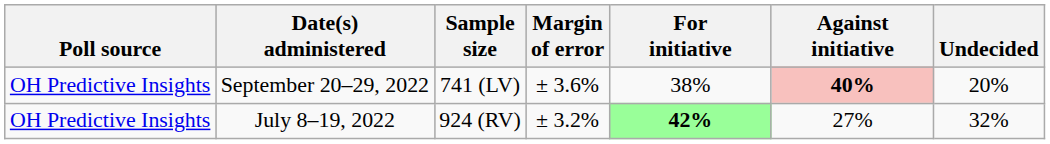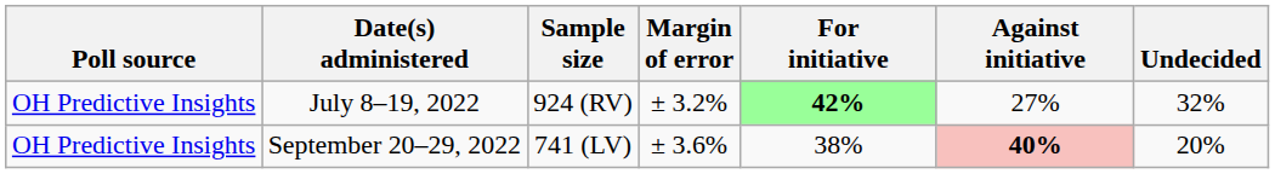rows swapped: September 20–29, 2022 <-> July 8–19, 2022
